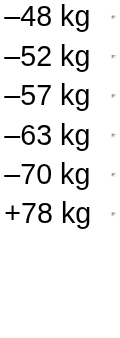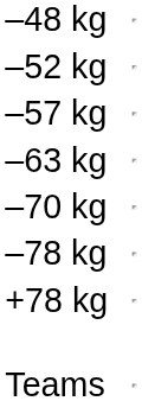+ row: –78 kg
+ row: Teams
